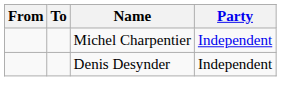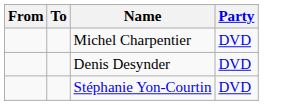Michel Charpentier | Party: Independent -> DVD
Denis Desynder | Party: Independent -> DVD
+ row: Stéphanie Yon-Courtin | DVD
